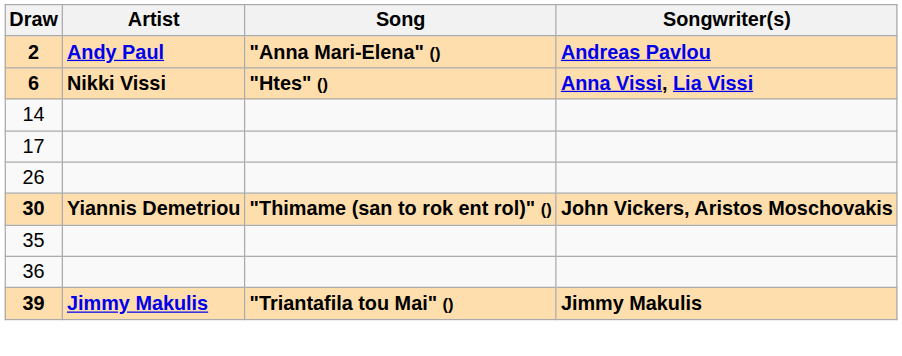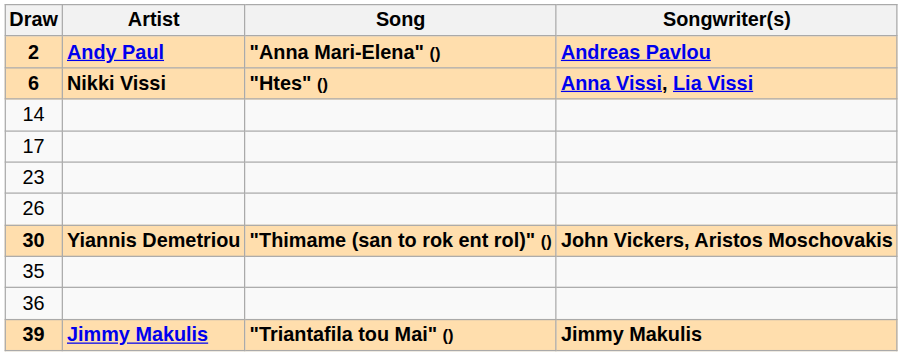+ row: 23
